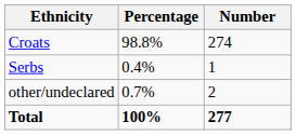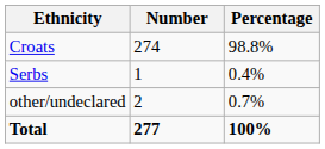columns swapped: Number <-> Percentage
